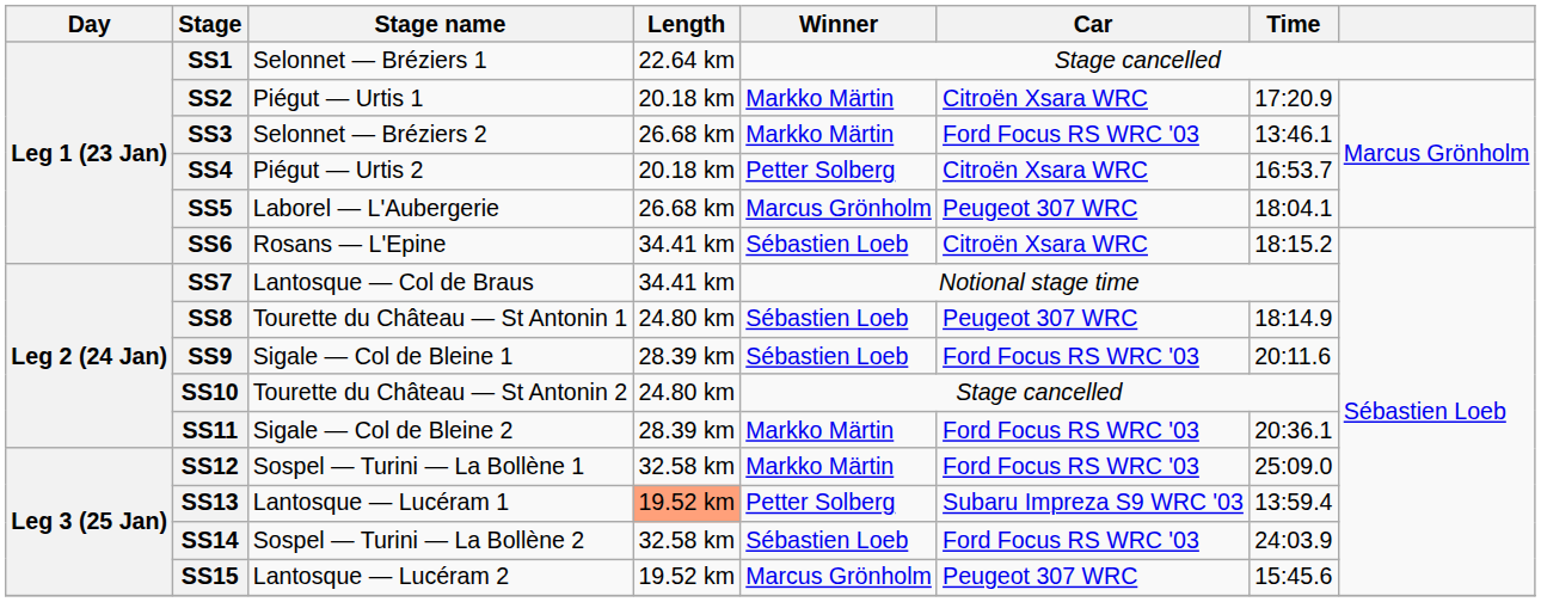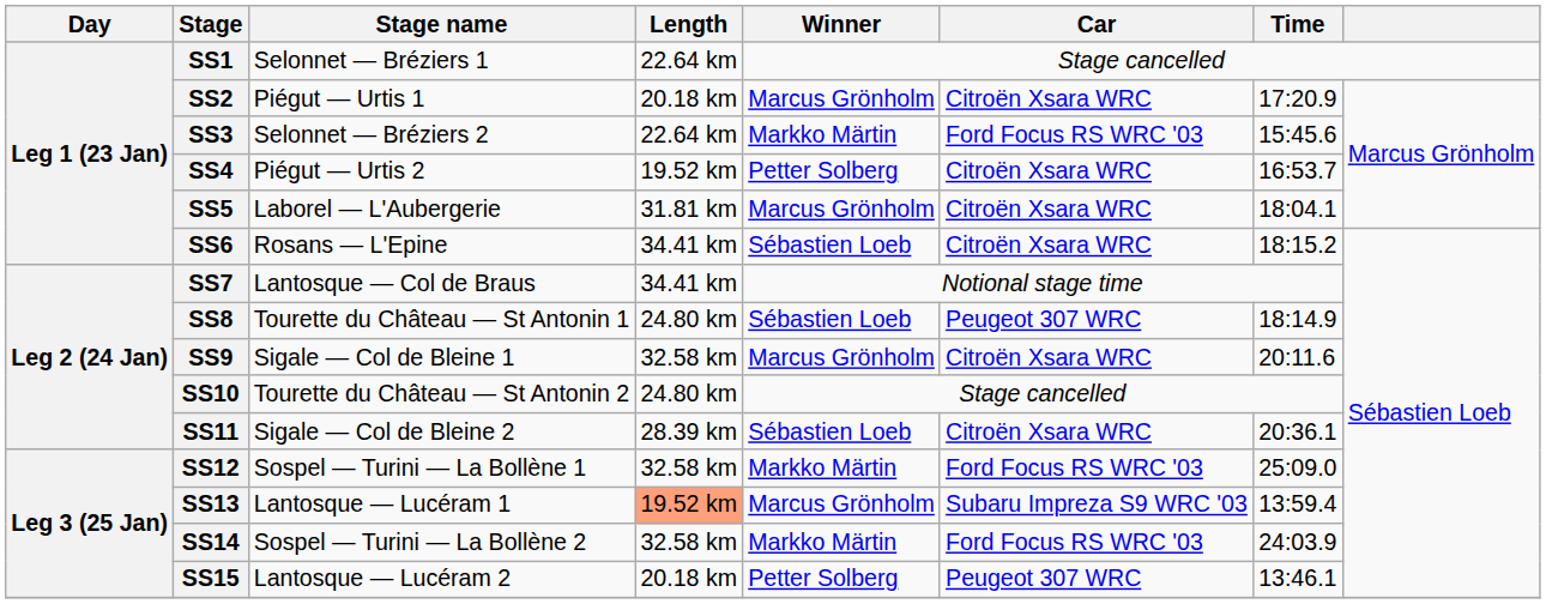SS2 | Winner: Markko Märtin -> Marcus Grönholm
SS3 | Length: 26.68 km -> 22.64 km
SS3 | Time: 13:46.1 -> 15:45.6
SS4 | Length: 20.18 km -> 19.52 km
SS5 | Length: 26.68 km -> 31.81 km
SS5 | Car: Peugeot 307 WRC -> Citroën Xsara WRC
SS9 | Length: 28.39 km -> 32.58 km
SS9 | Winner: Sébastien Loeb -> Marcus Grönholm
SS9 | Car: Ford Focus RS WRC '03 -> Citroën Xsara WRC
SS11 | Winner: Markko Märtin -> Sébastien Loeb
SS11 | Car: Ford Focus RS WRC '03 -> Citroën Xsara WRC
SS13 | Winner: Petter Solberg -> Marcus Grönholm
SS14 | Winner: Sébastien Loeb -> Markko Märtin
SS15 | Length: 19.52 km -> 20.18 km
SS15 | Winner: Marcus Grönholm -> Petter Solberg
SS15 | Time: 15:45.6 -> 13:46.1
